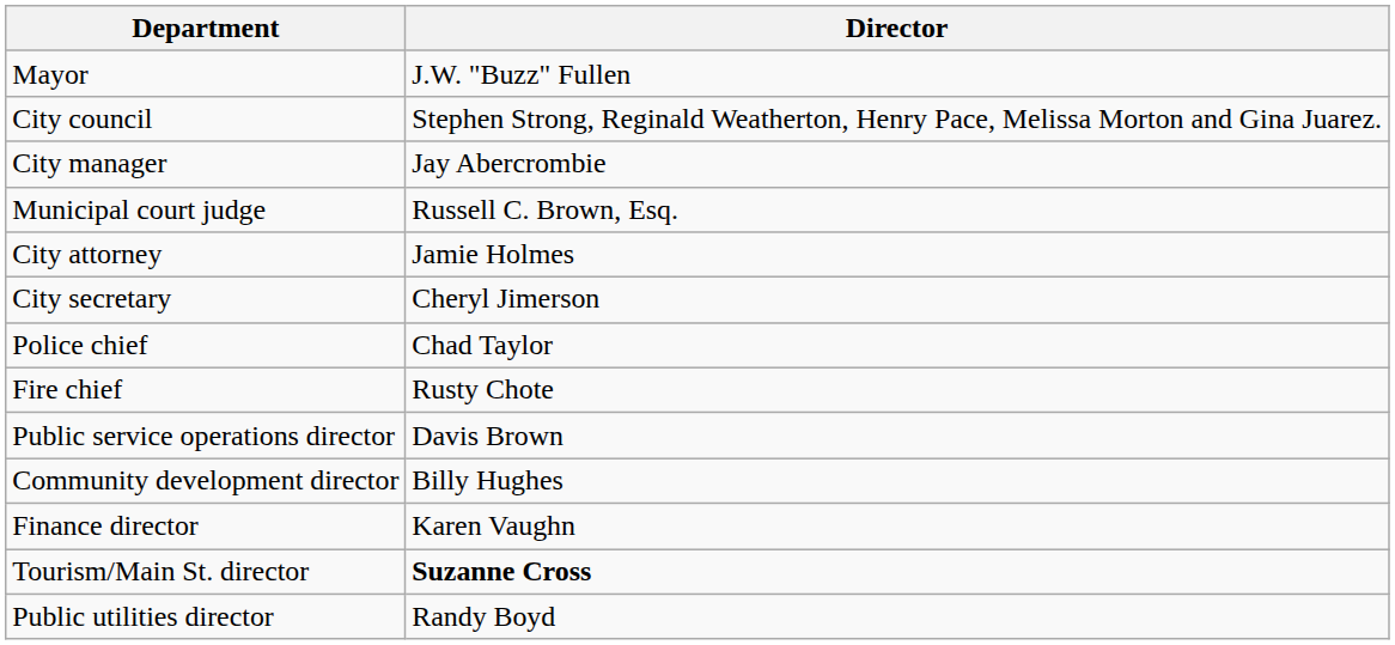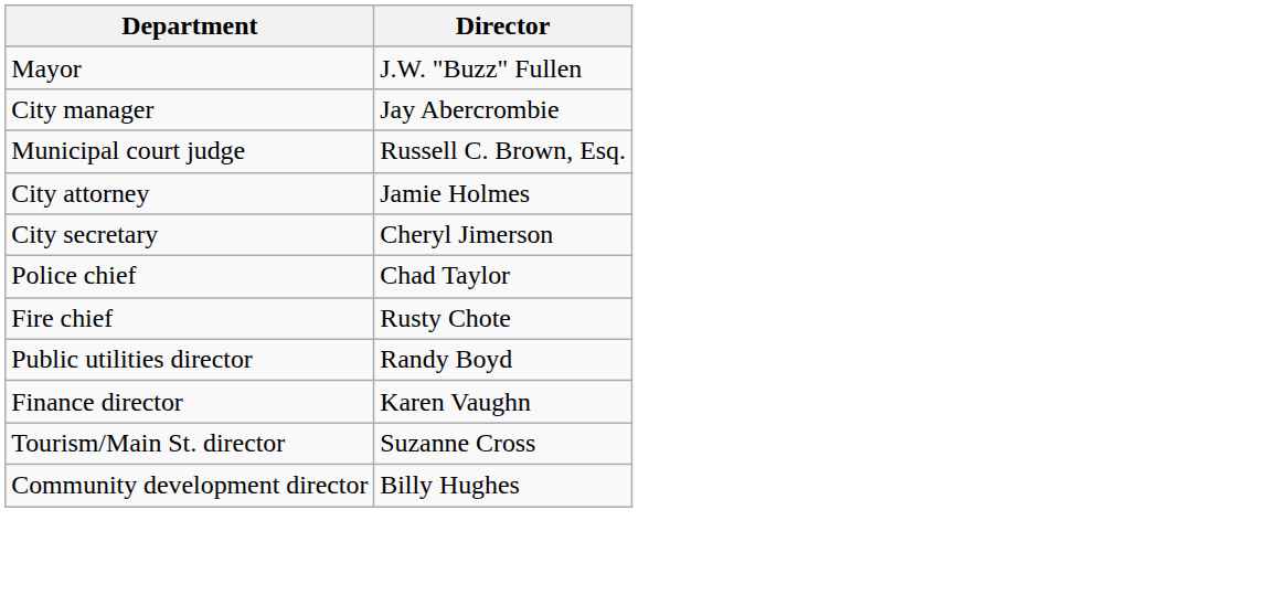- row: City council | Stephen Strong, Reginald Weatherton, Henry Pace, Melissa Morton and Gina Juarez.
- row: Public service operations director | Davis Brown
rows swapped: Public utilities director <-> Community development director
Tourism/Main St. director | Director: bold -> normal
